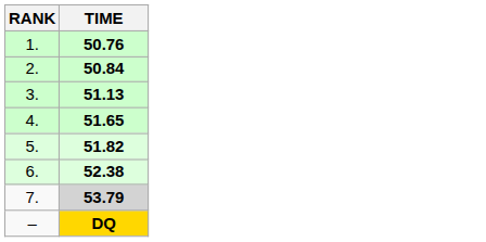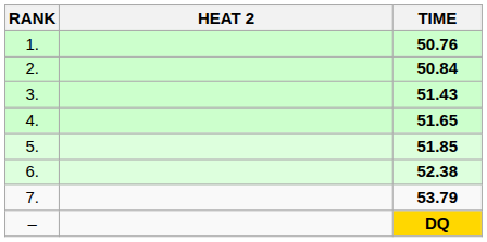+ column: HEAT 2
3. | TIME: 51.13 -> 51.43
5. | TIME: 51.82 -> 51.85
7. | TIME: lightgrey background -> no background
